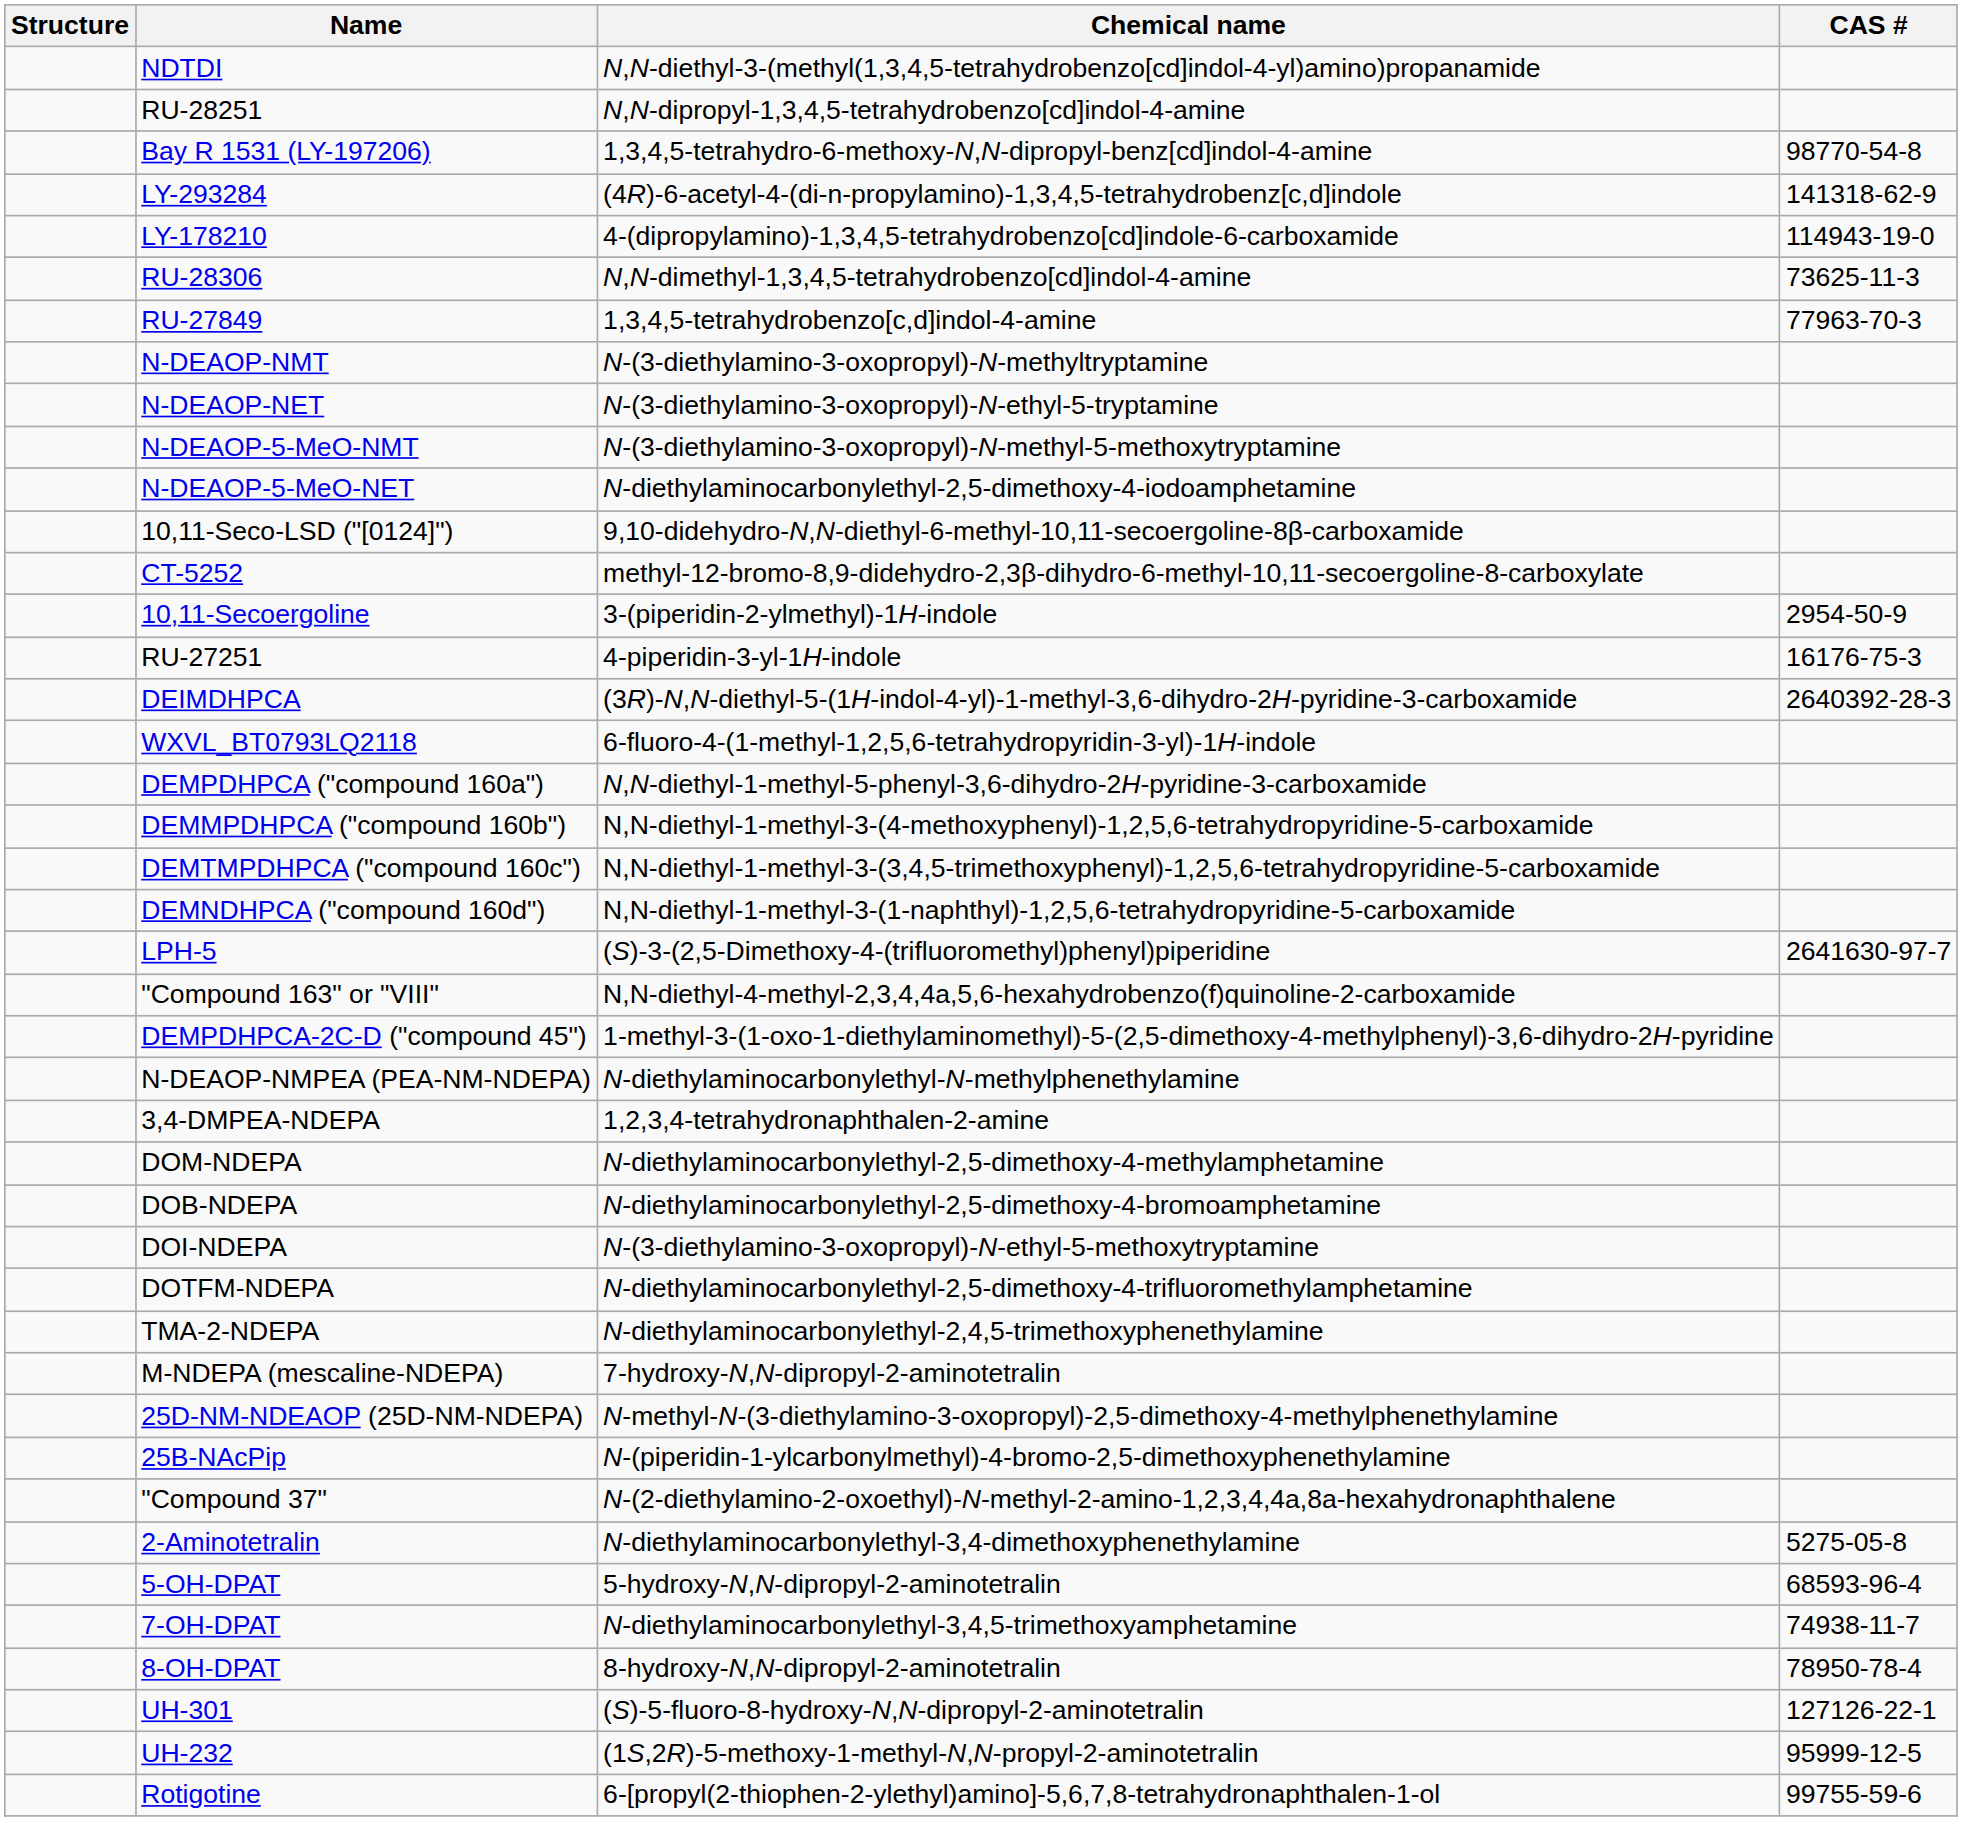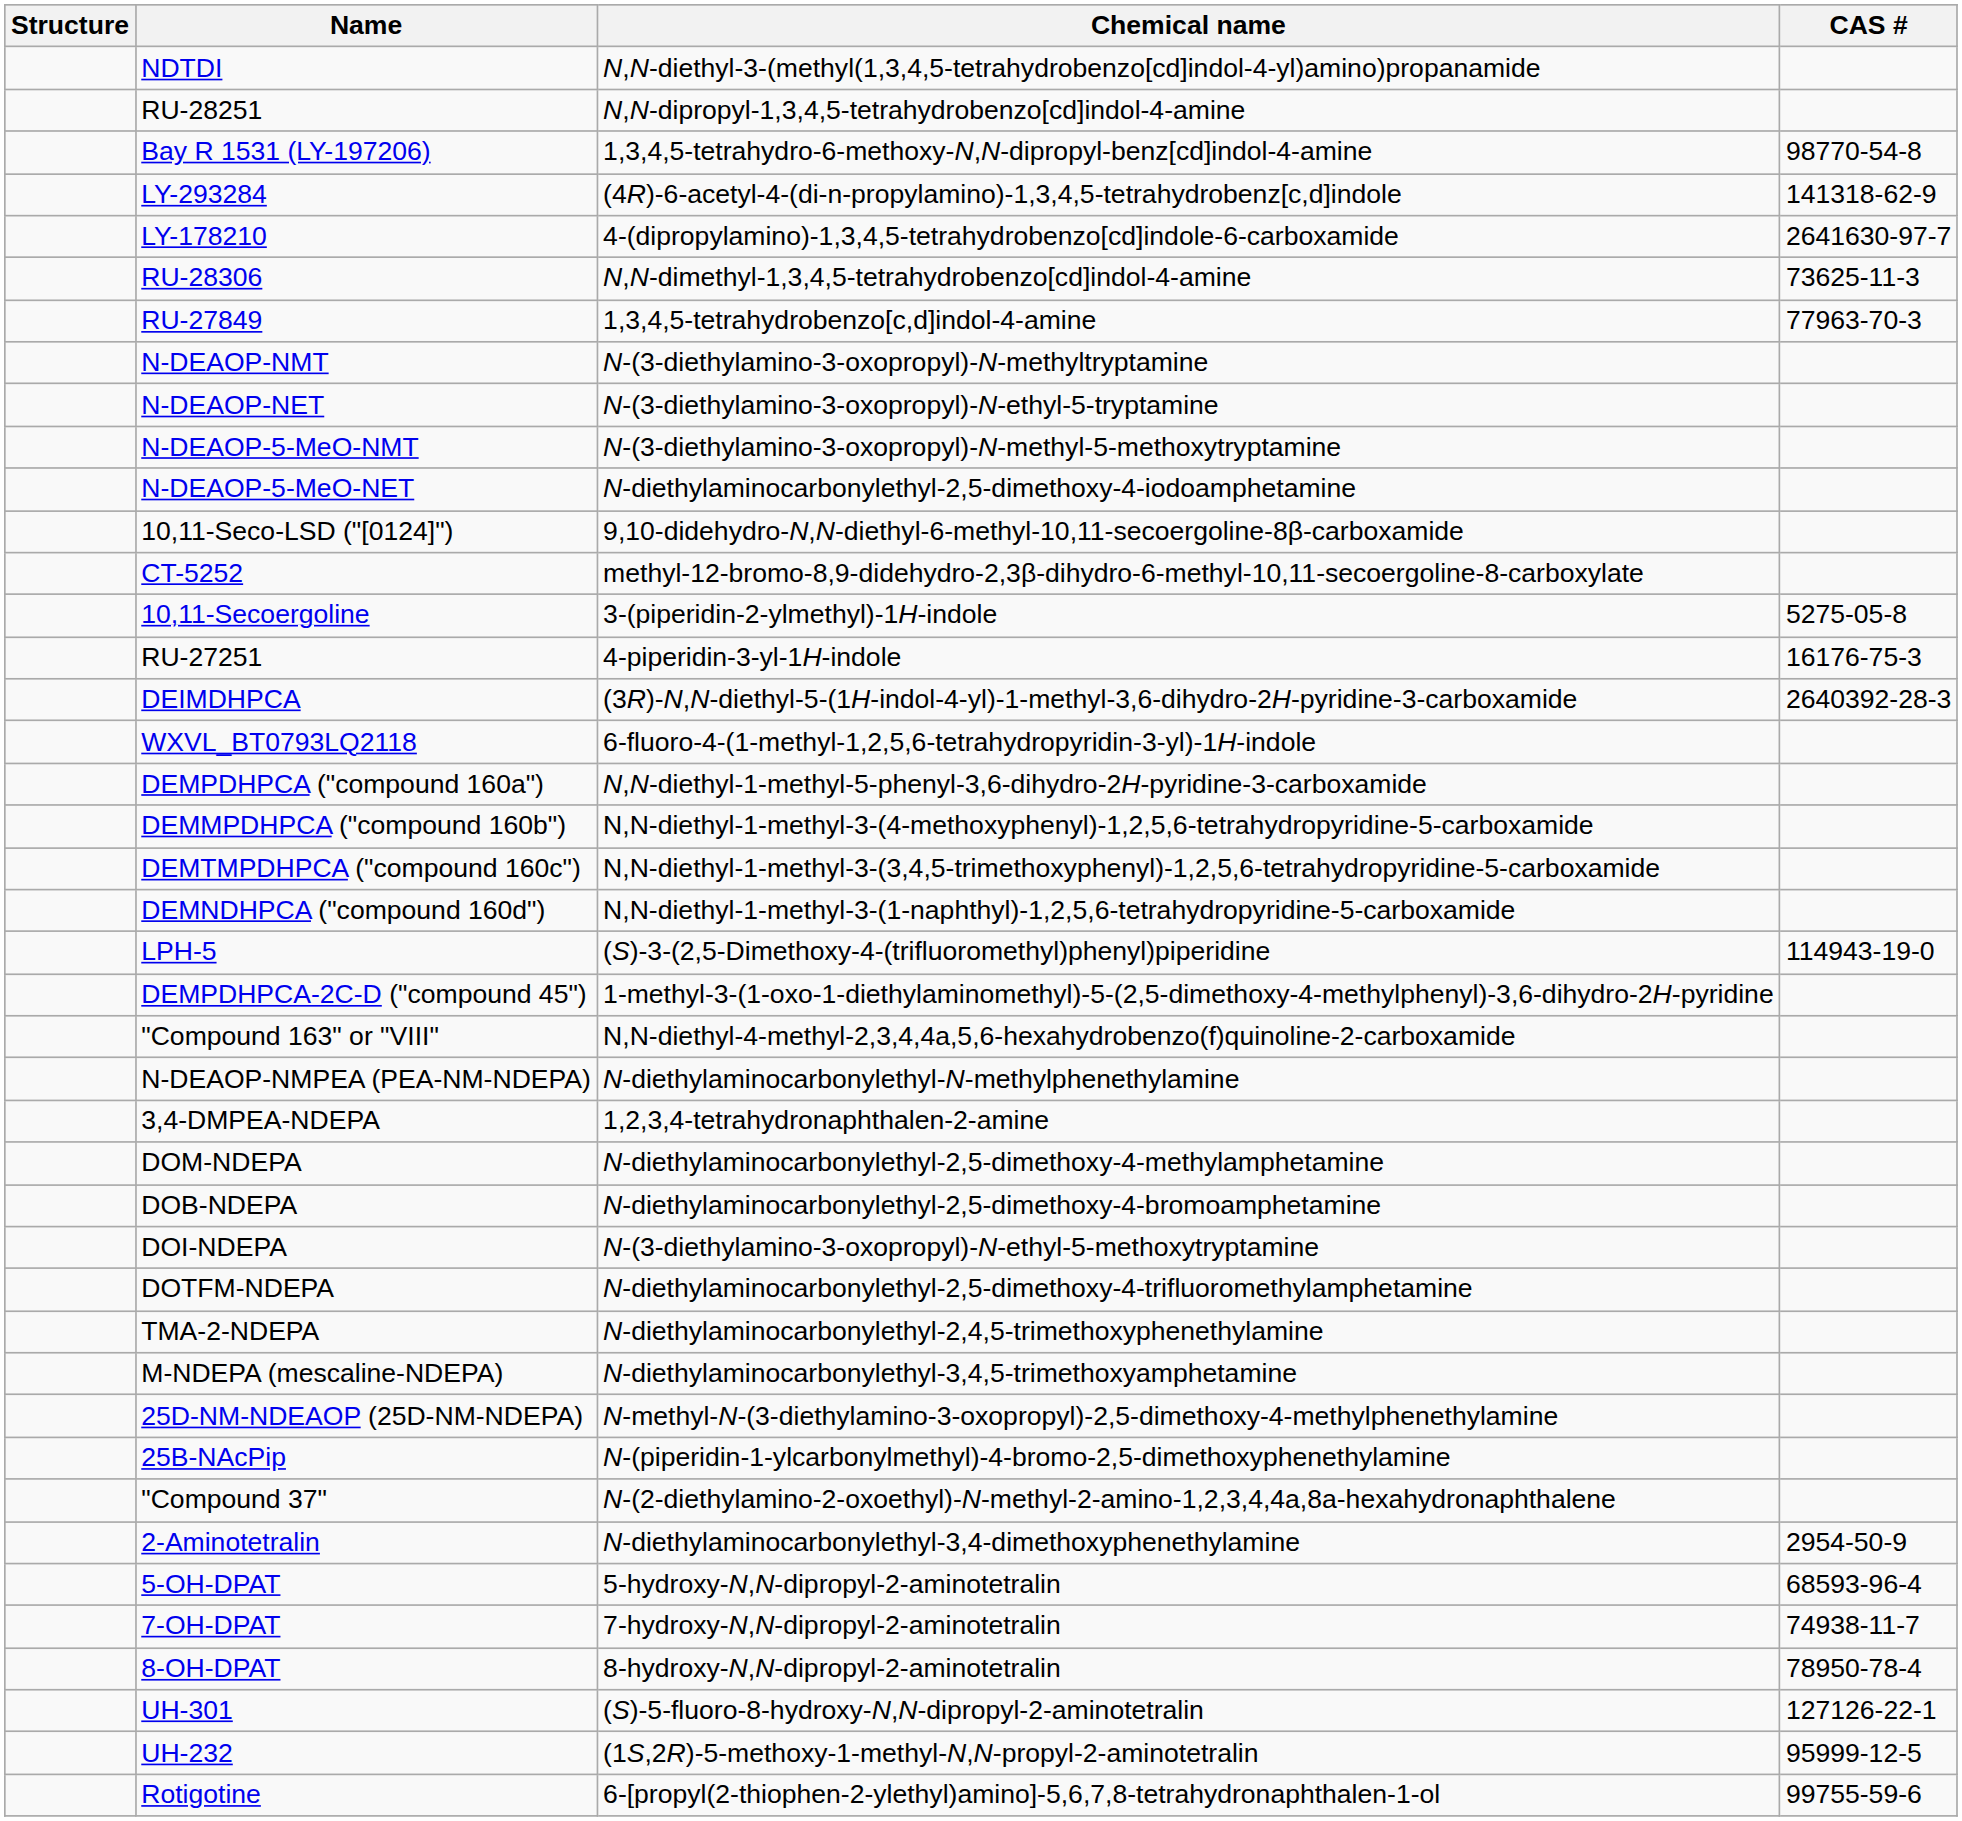LY-178210 | CAS #: 114943-19-0 -> 2641630-97-7
10,11-Secoergoline | CAS #: 2954-50-9 -> 5275-05-8
LPH-5 | CAS #: 2641630-97-7 -> 114943-19-0
rows swapped: DEMPDHPCA-2C-D ("compound 45") <-> "Compound 163" or "VIII"
M-NDEPA (mescaline-NDEPA) | Chemical name: 7-hydroxy-N,N-dipropyl-2-aminotetralin -> N-diethylaminocarbonylethyl-3,4,5-trimethoxyamphetamine
2-Aminotetralin | CAS #: 5275-05-8 -> 2954-50-9
7-OH-DPAT | Chemical name: N-diethylaminocarbonylethyl-3,4,5-trimethoxyamphetamine -> 7-hydroxy-N,N-dipropyl-2-aminotetralin
